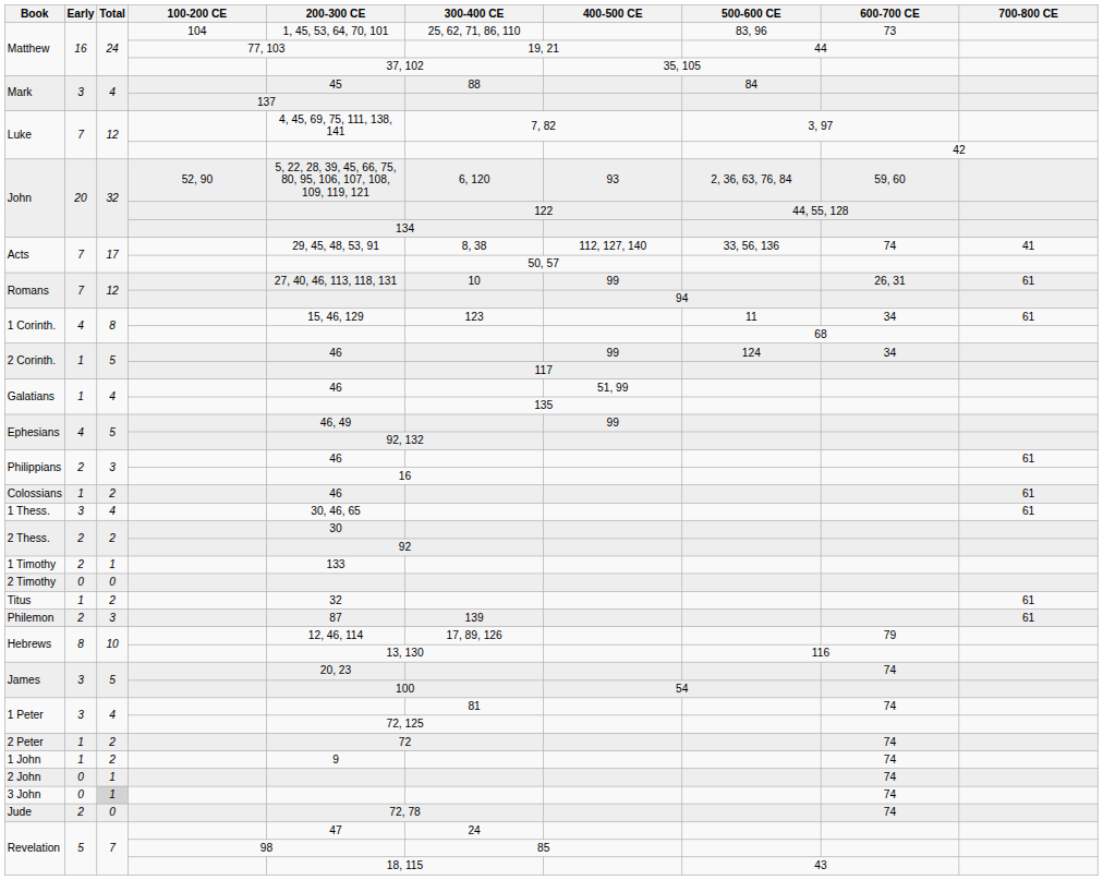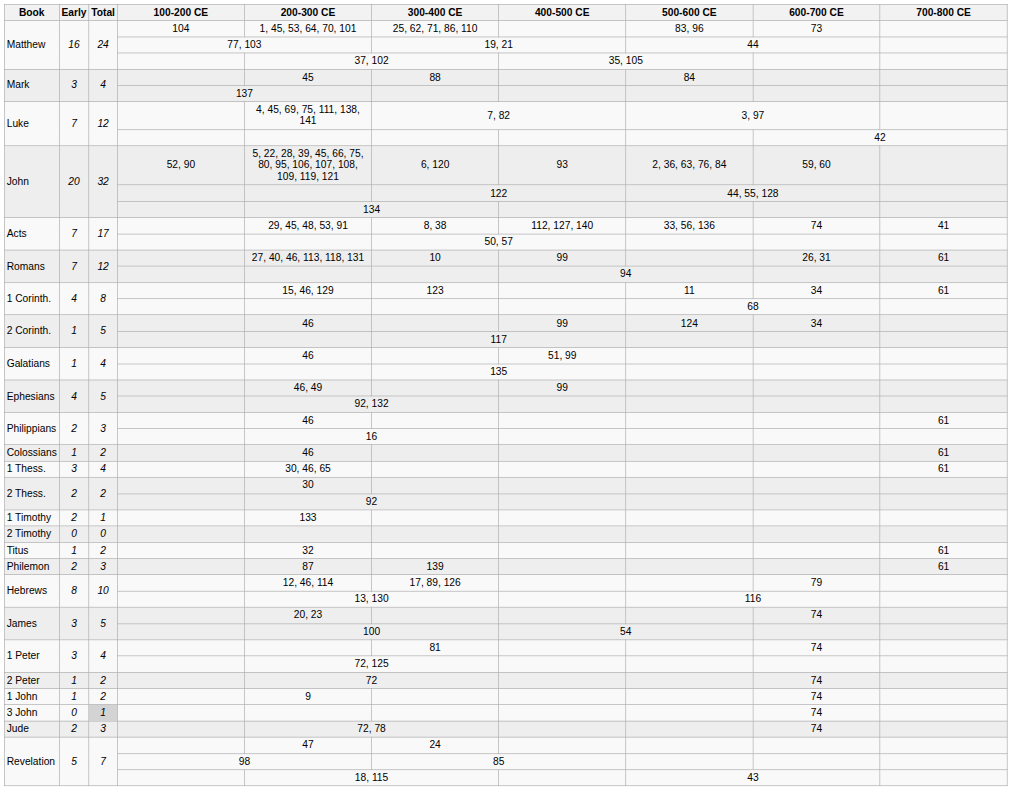- row: 2 John | 0 | 1 | 74
Jude | Total: 0 -> 3
